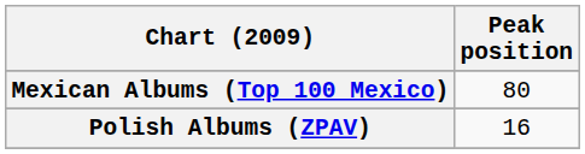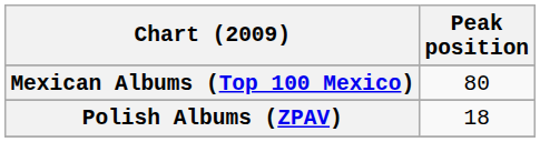Polish Albums (ZPAV) | Peak position: 16 -> 18
